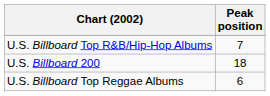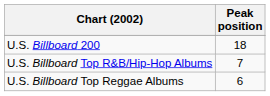rows swapped: U.S. Billboard 200 <-> U.S. Billboard Top R&B/Hip-Hop Albums
